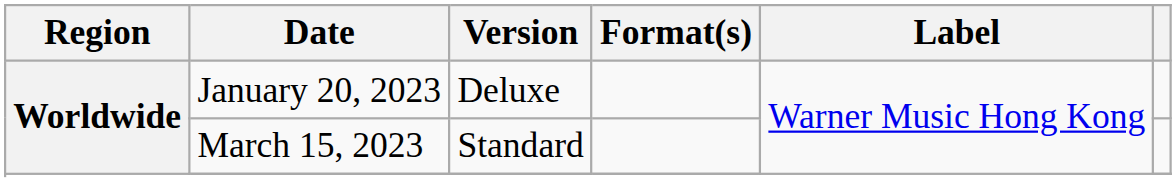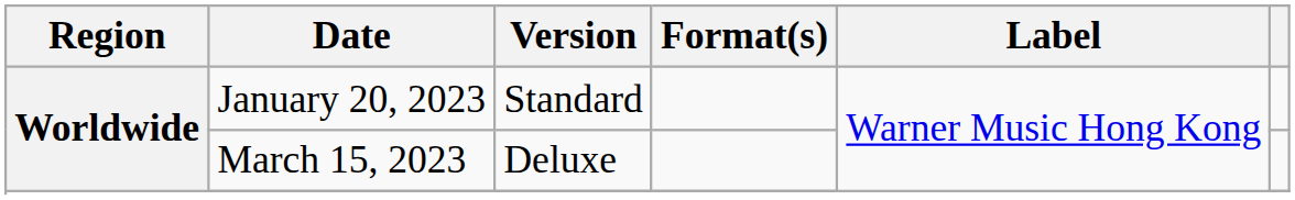January 20, 2023 | Version: Deluxe -> Standard
March 15, 2023 | Version: Standard -> Deluxe
